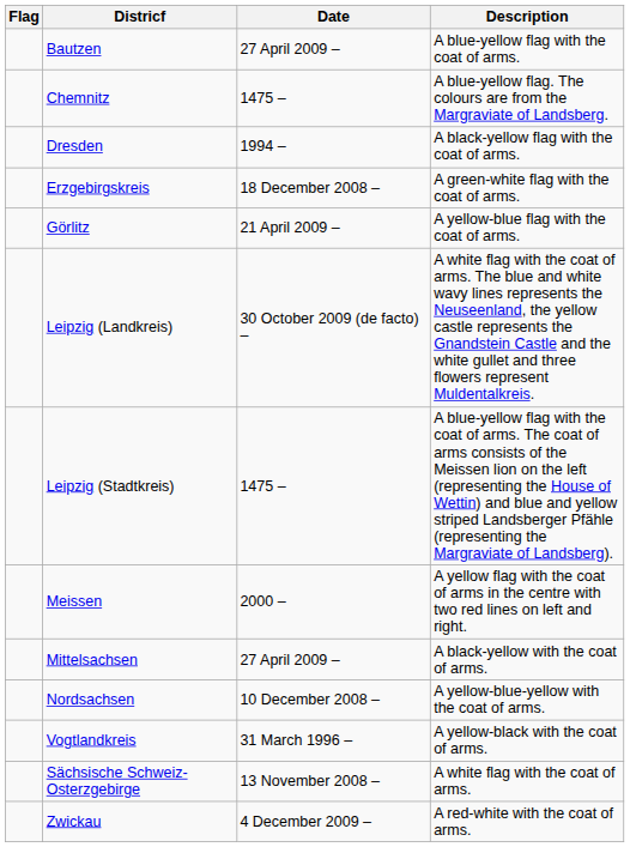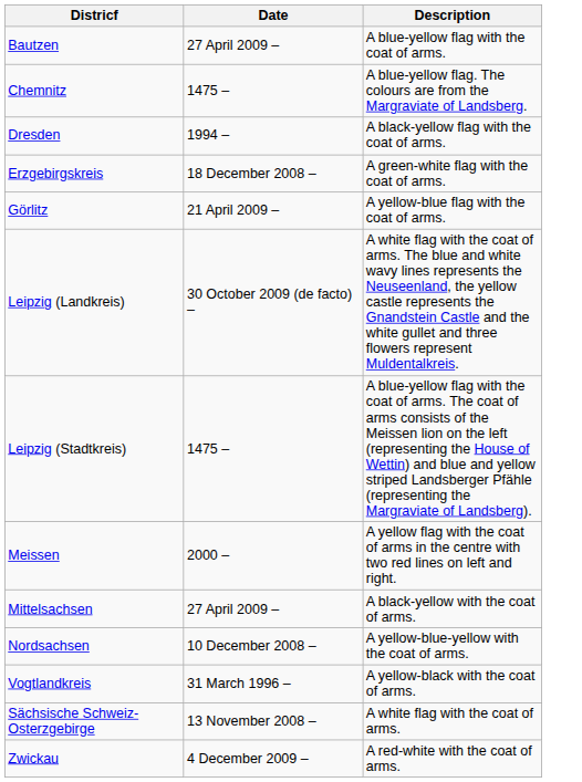- column: Flag
